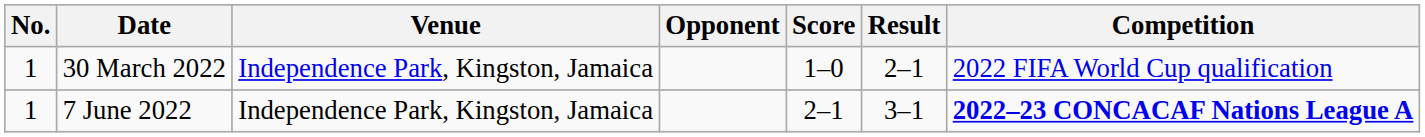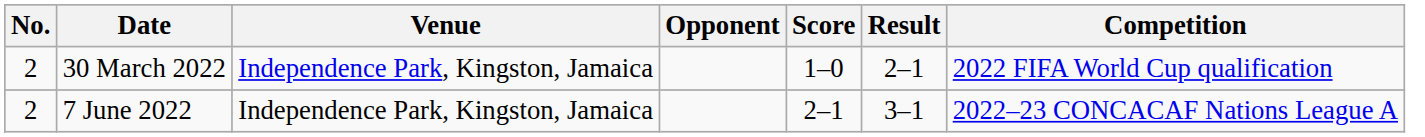30 March 2022 | No.: 1 -> 2
7 June 2022 | No.: 1 -> 2
7 June 2022 | Competition: bold -> normal
